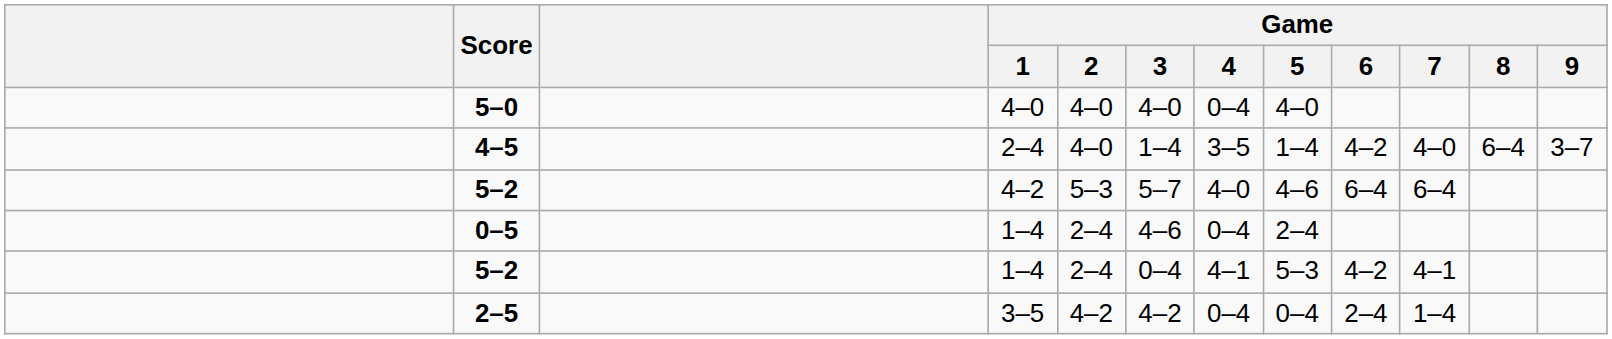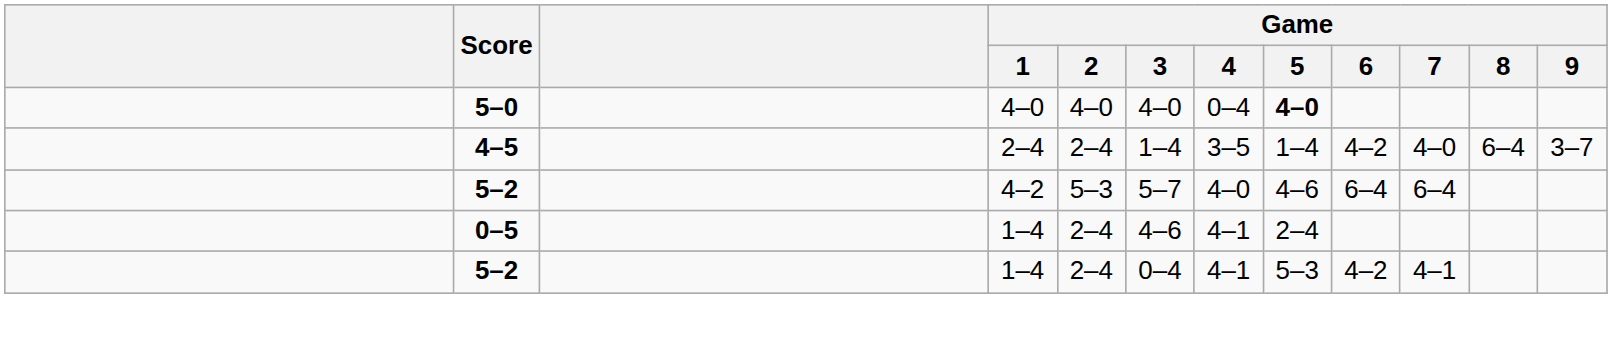5–0 | Game / 5: normal -> bold
4–5 | Game / 2: 4–0 -> 2–4
0–5 | Game / 4: 0–4 -> 4–1
- row: 2–5 | 3–5 | 4–2 | 4–2 | 0–4 | 0–4 | 2–4 | 1–4
